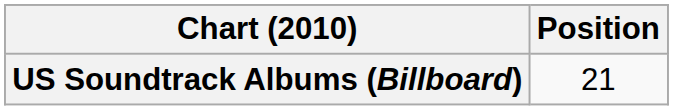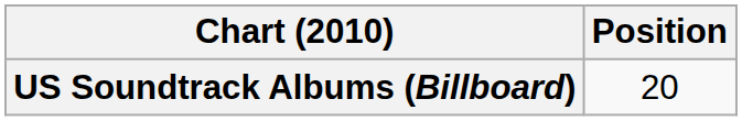US Soundtrack Albums (Billboard) | Position: 21 -> 20
